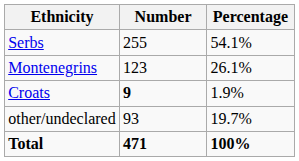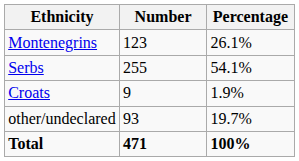rows swapped: Serbs <-> Montenegrins
Croats | Number: bold -> normal
